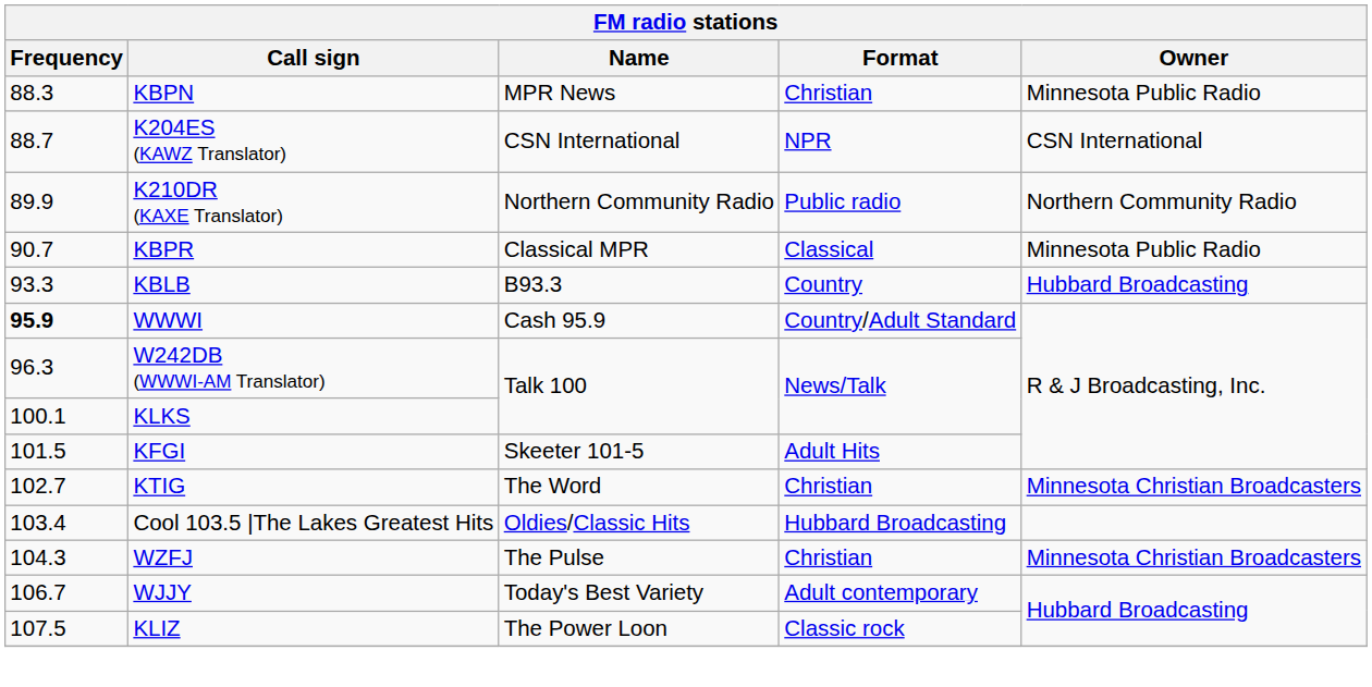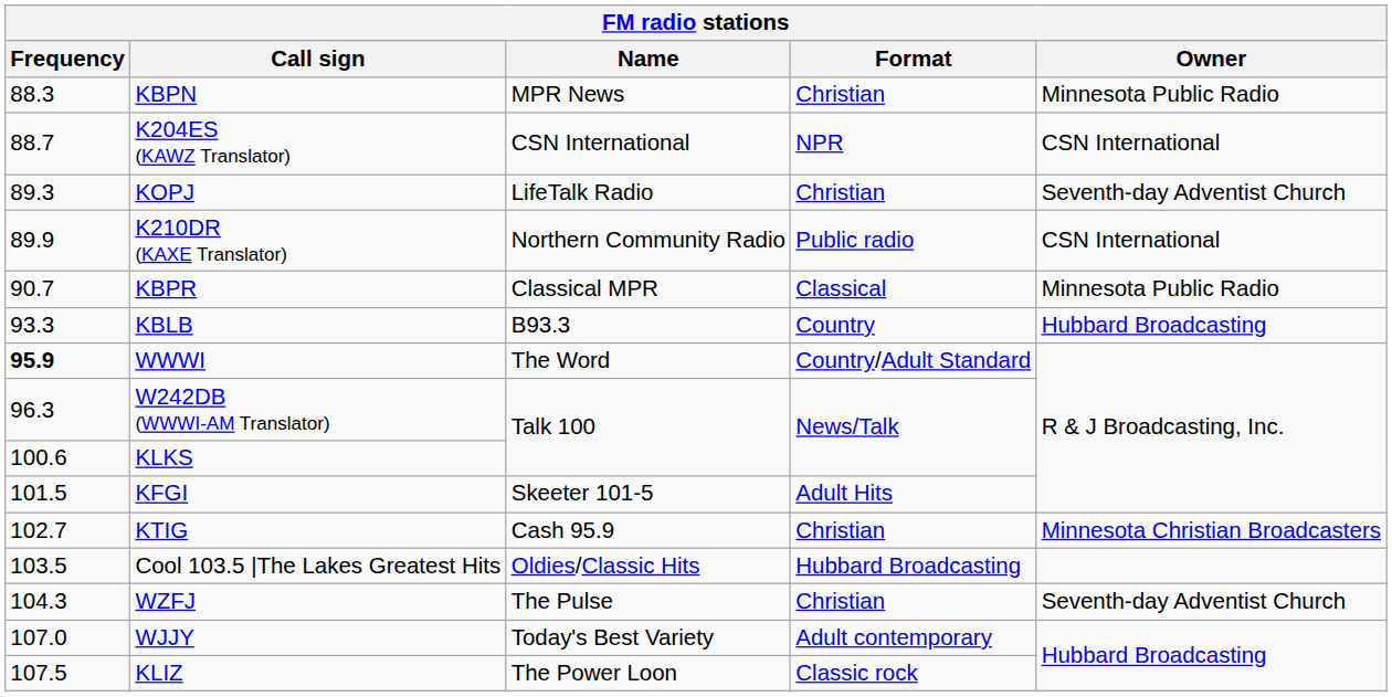+ row: 89.3 | KOPJ | LifeTalk Radio | Christian | Seventh-day Adventist Church
K210DR (KAXE Translator) | Owner: Northern Community Radio -> CSN International
WWWI | Name: Cash 95.9 -> The Word
KLKS | Frequency: 100.1 -> 100.6
KTIG | Name: The Word -> Cash 95.9
Cool 103.5 |The Lakes Greatest Hits | Frequency: 103.4 -> 103.5
WZFJ | Owner: Minnesota Christian Broadcasters -> Seventh-day Adventist Church
WJJY | Frequency: 106.7 -> 107.0
